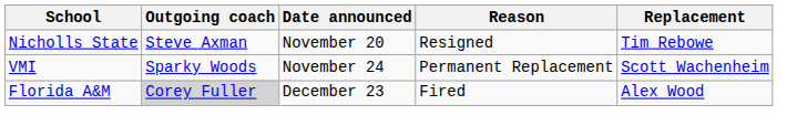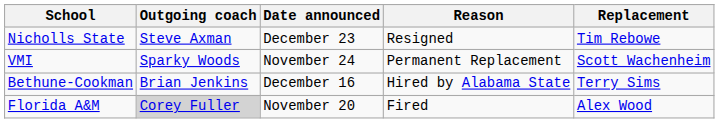Nicholls State | Date announced: November 20 -> December 23
+ row: Bethune-Cookman | Brian Jenkins | December 16 | Hired by Alabama State | Terry Sims
Florida A&M | Date announced: December 23 -> November 20
